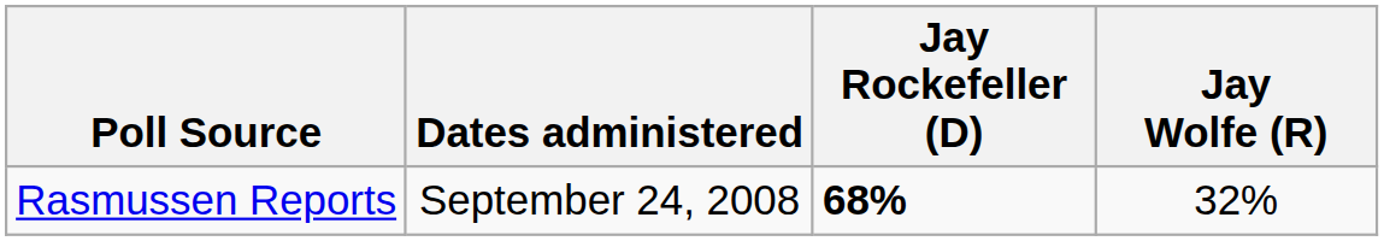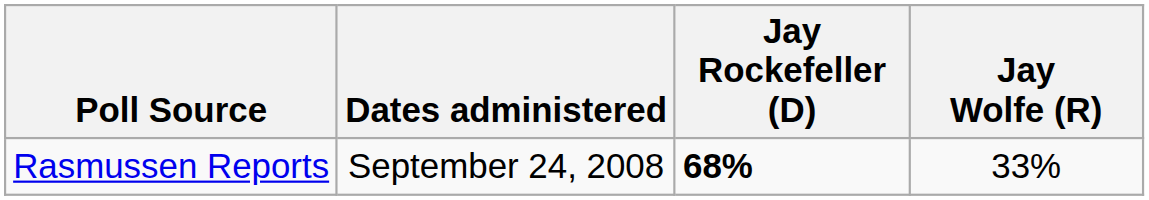Rasmussen Reports | Jay Wolfe (R): 32% -> 33%
